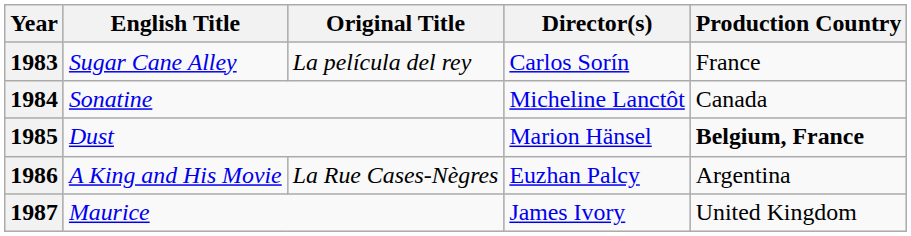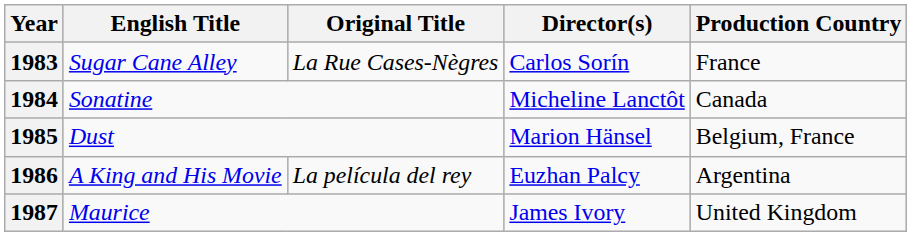1983 | Original Title: La película del rey -> La Rue Cases-Nègres
1985 | Production Country: bold -> normal
1986 | Original Title: La Rue Cases-Nègres -> La película del rey
